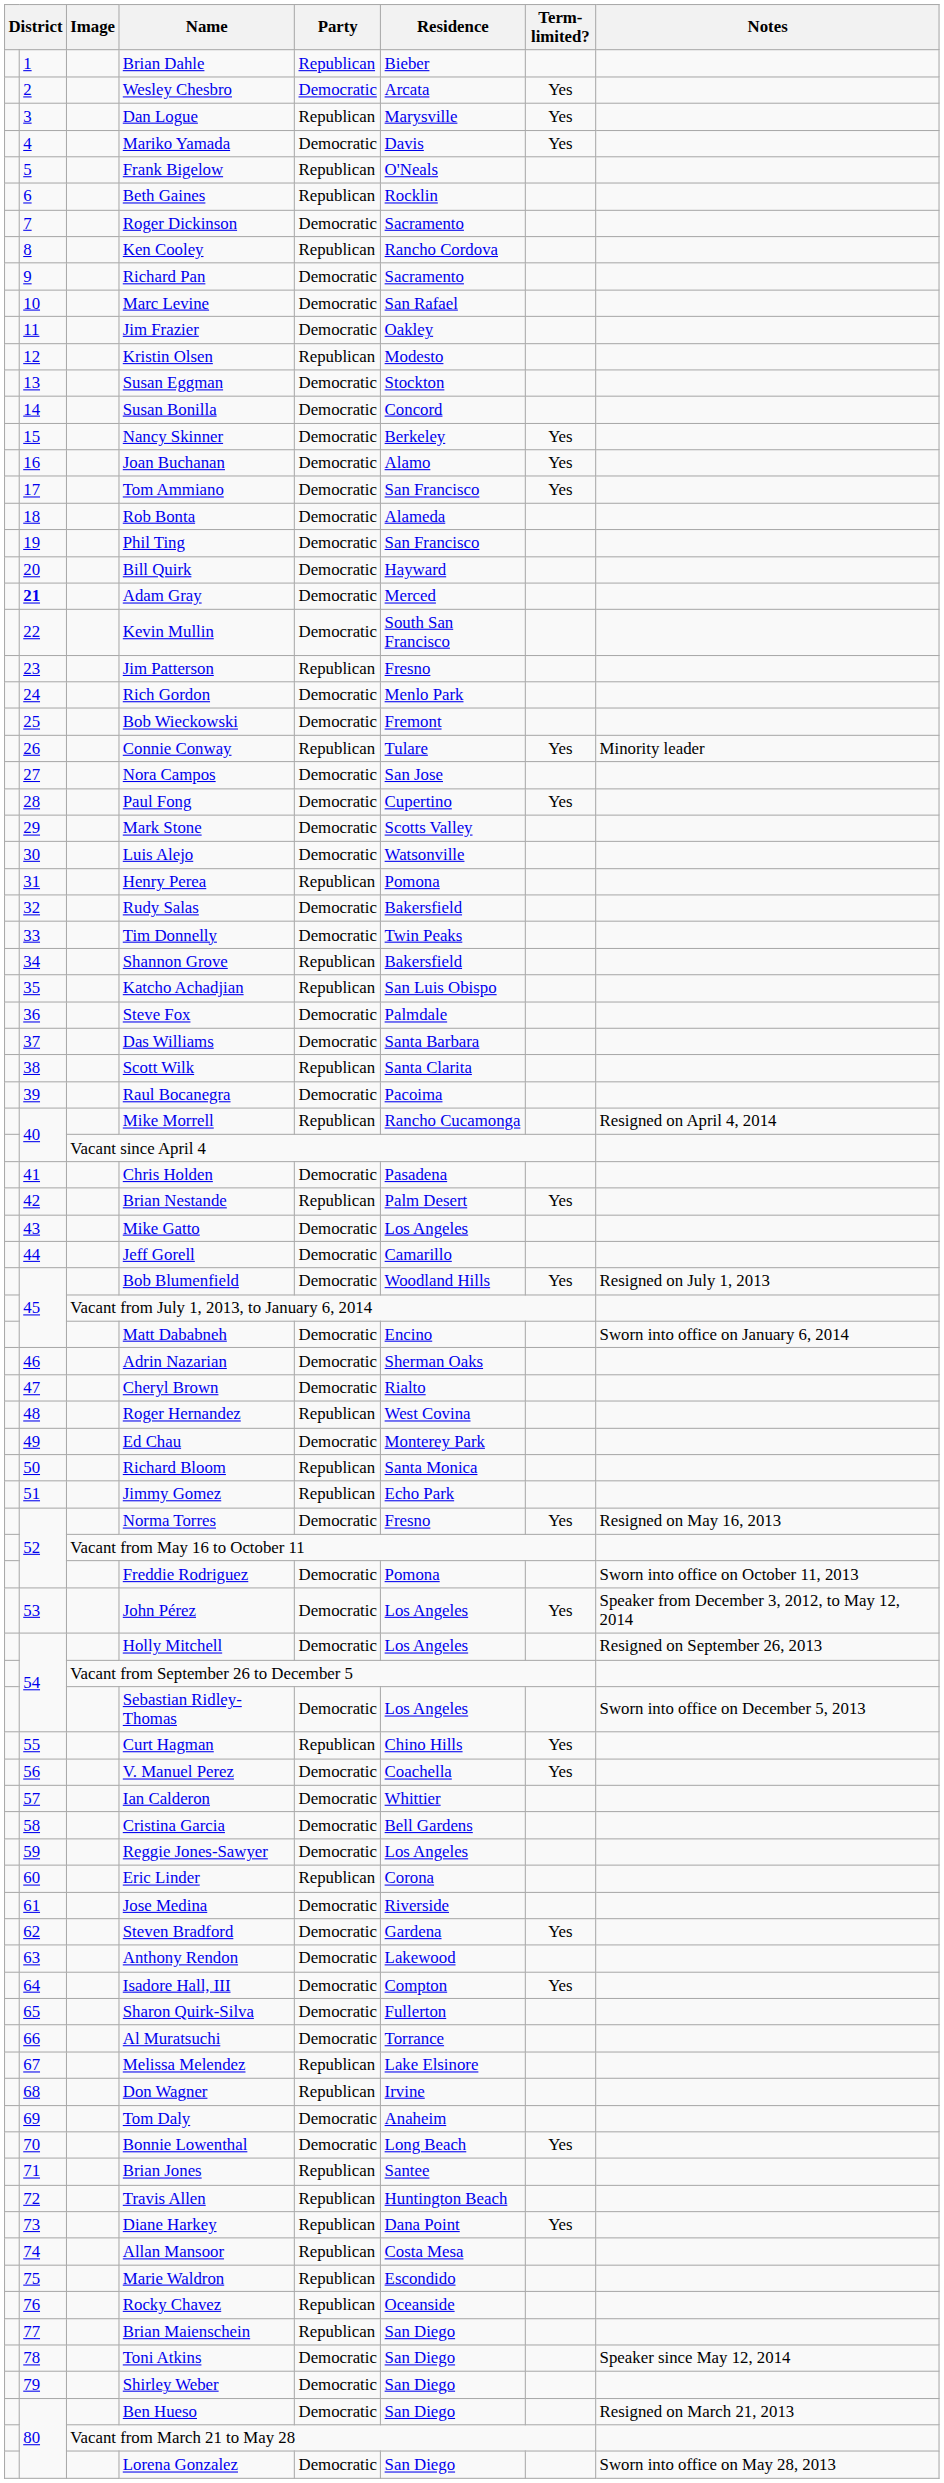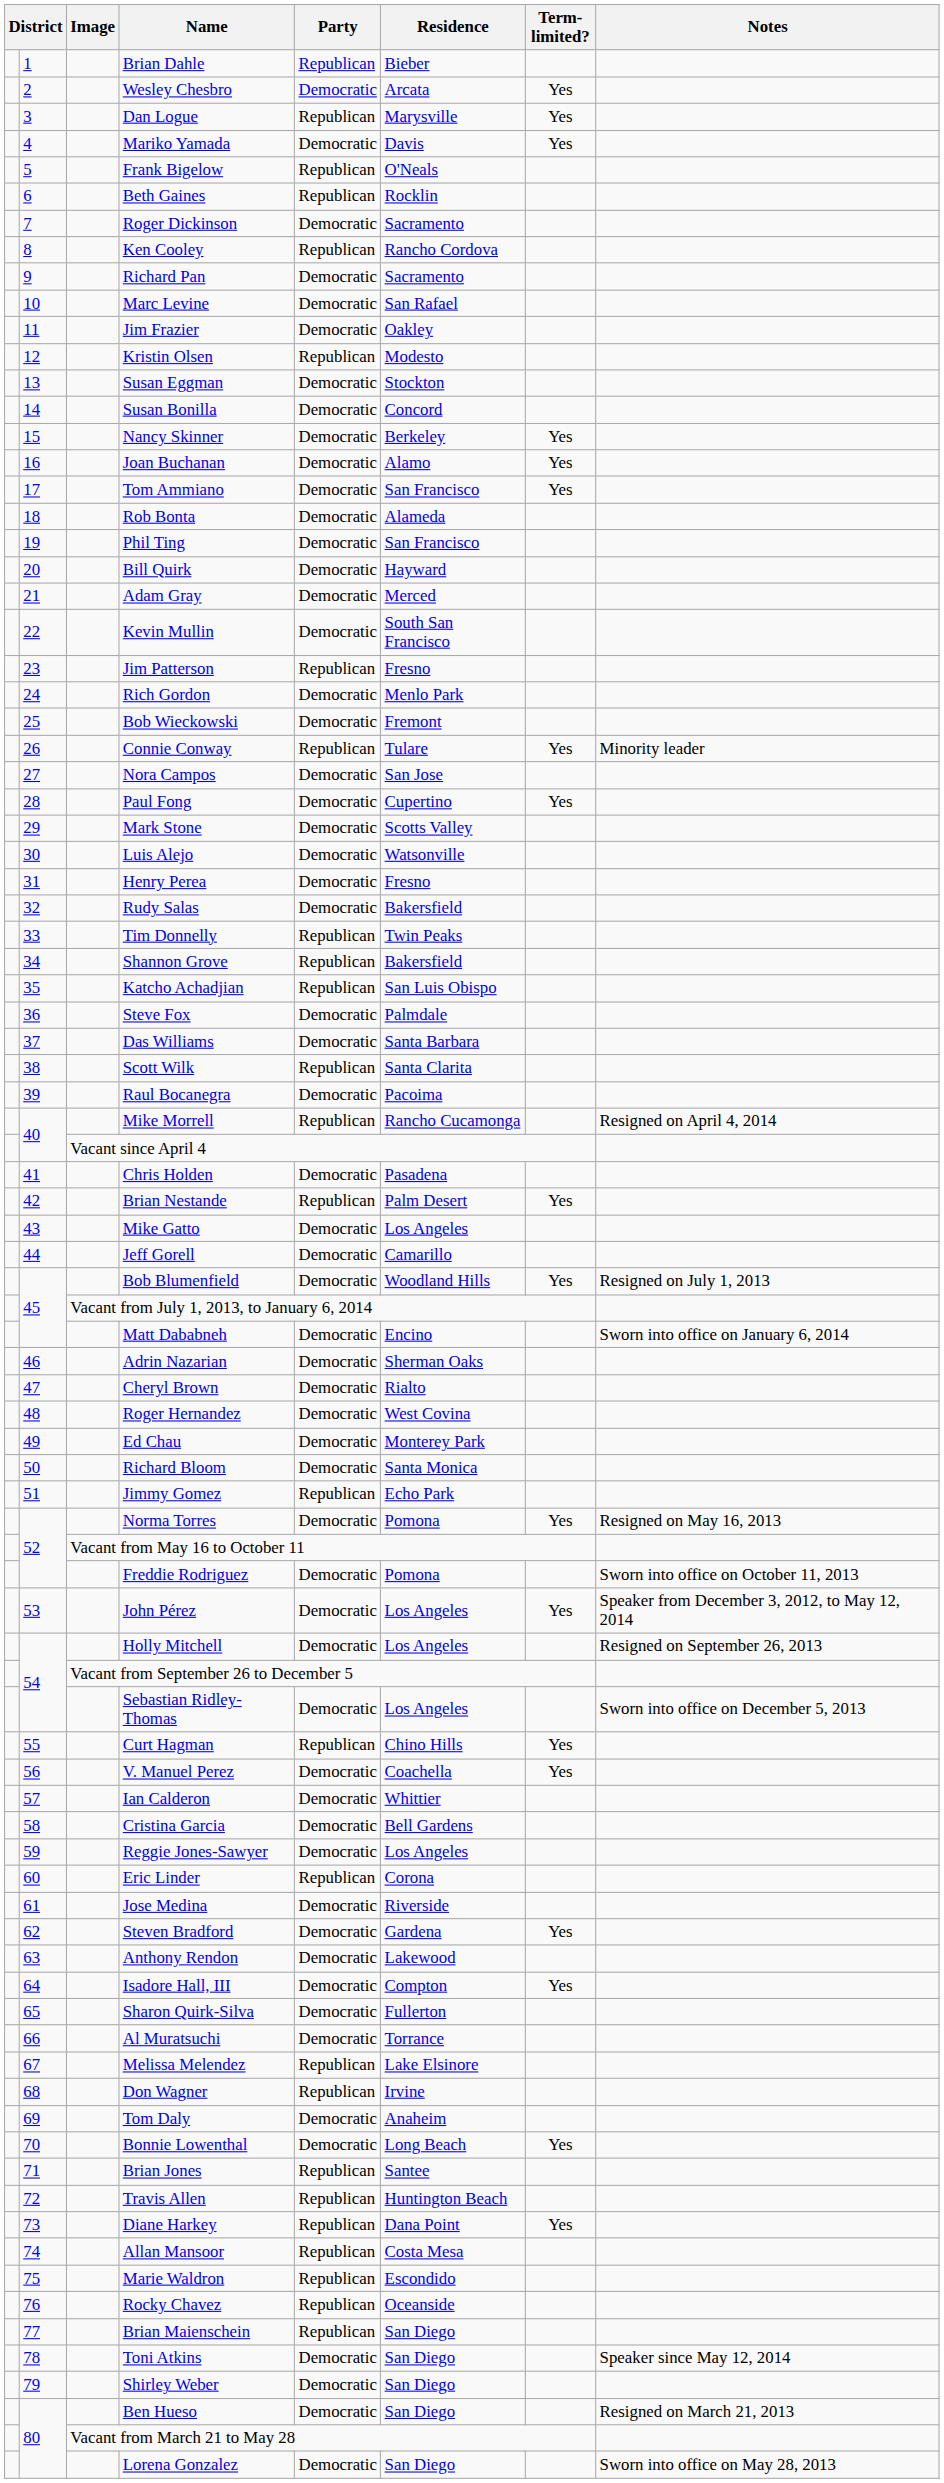Adam Gray | column 2: bold -> normal
Henry Perea | Party: Republican -> Democratic
Henry Perea | Residence: Pomona -> Fresno
Tim Donnelly | Party: Democratic -> Republican
Roger Hernandez | Party: Republican -> Democratic
Richard Bloom | Party: Republican -> Democratic
Norma Torres | Residence: Fresno -> Pomona
